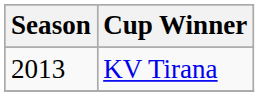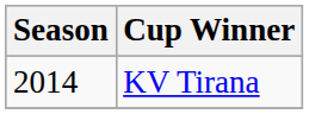KV Tirana | Season: 2013 -> 2014
